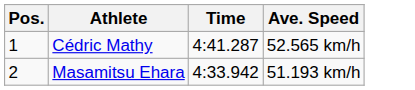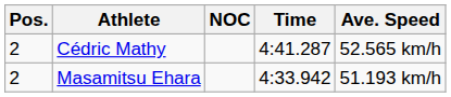+ column: NOC
Cédric Mathy | Pos.: 1 -> 2
